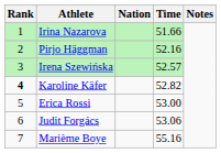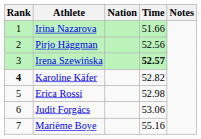Pirjo Häggman | Time: 52.16 -> 52.56
Irena Szewińska | Time: normal -> bold
Erica Rossi | Time: 53.00 -> 52.98
